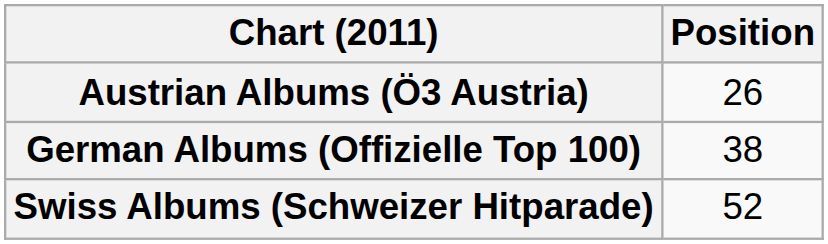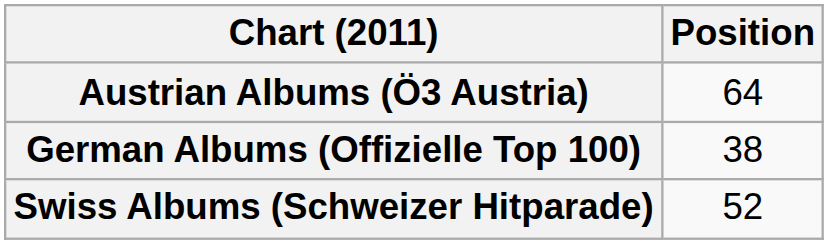Austrian Albums (Ö3 Austria) | Position: 26 -> 64
